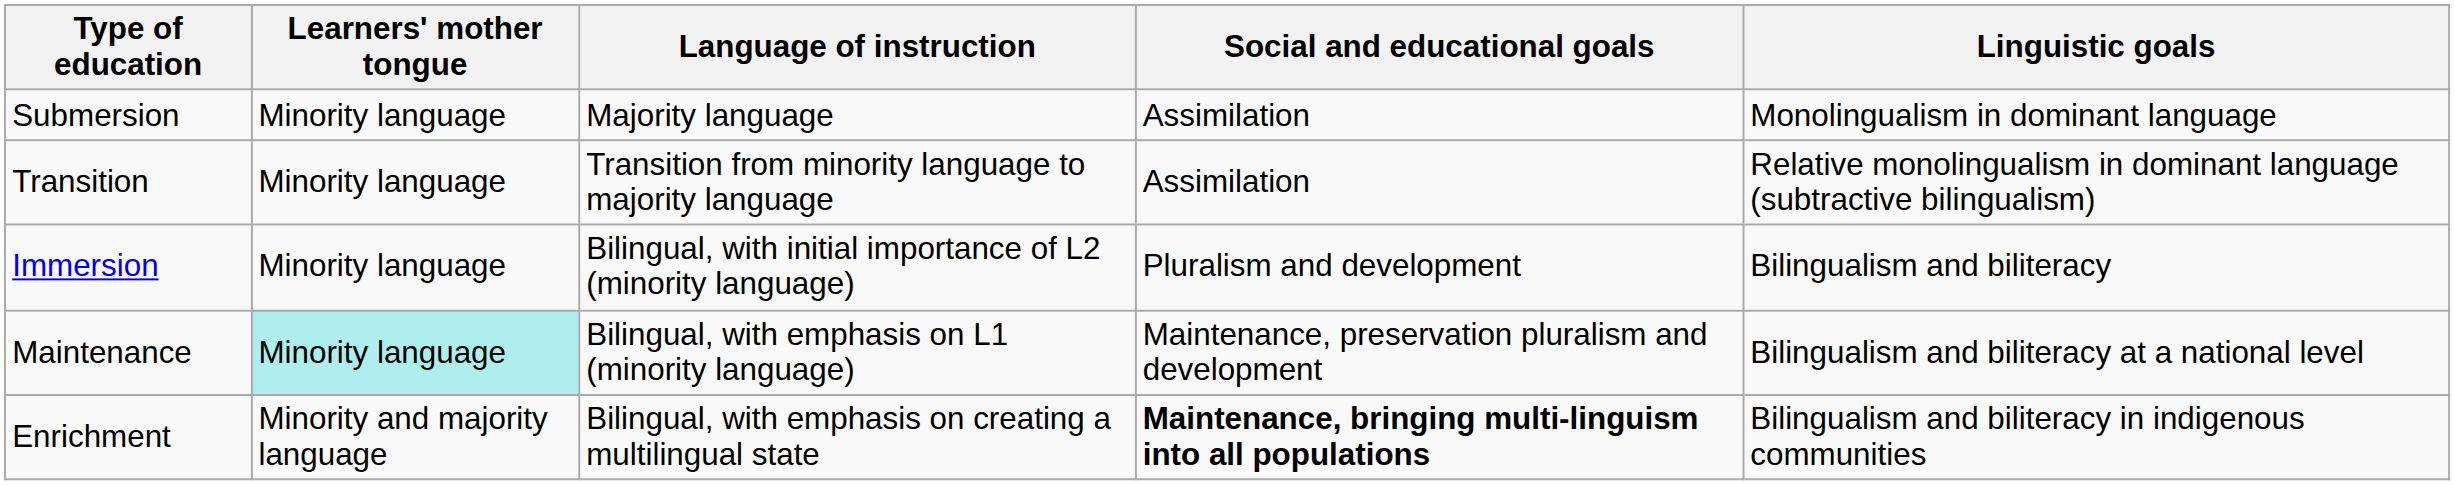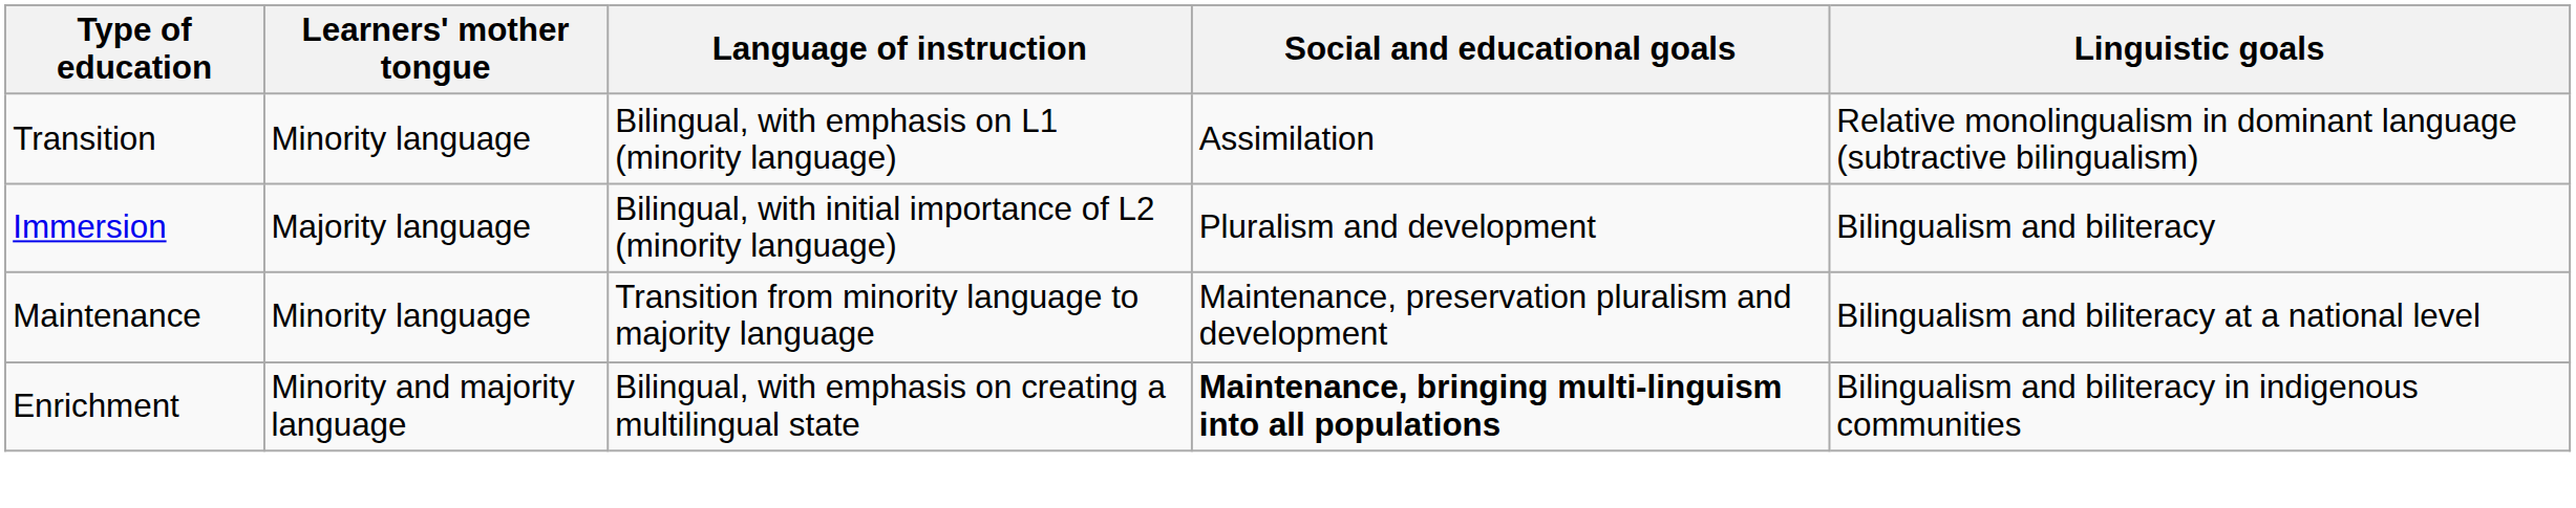- row: Submersion | Minority language | Majority language | Assimilation | Monolingualism in dominant language
Transition | Language of instruction: Transition from minority language to majority language -> Bilingual, with emphasis on L1 (minority language)
Immersion | Learners' mother tongue: Minority language -> Majority language
Maintenance | Learners' mother tongue: paleturquoise background -> no background
Maintenance | Language of instruction: Bilingual, with emphasis on L1 (minority language) -> Transition from minority language to majority language
